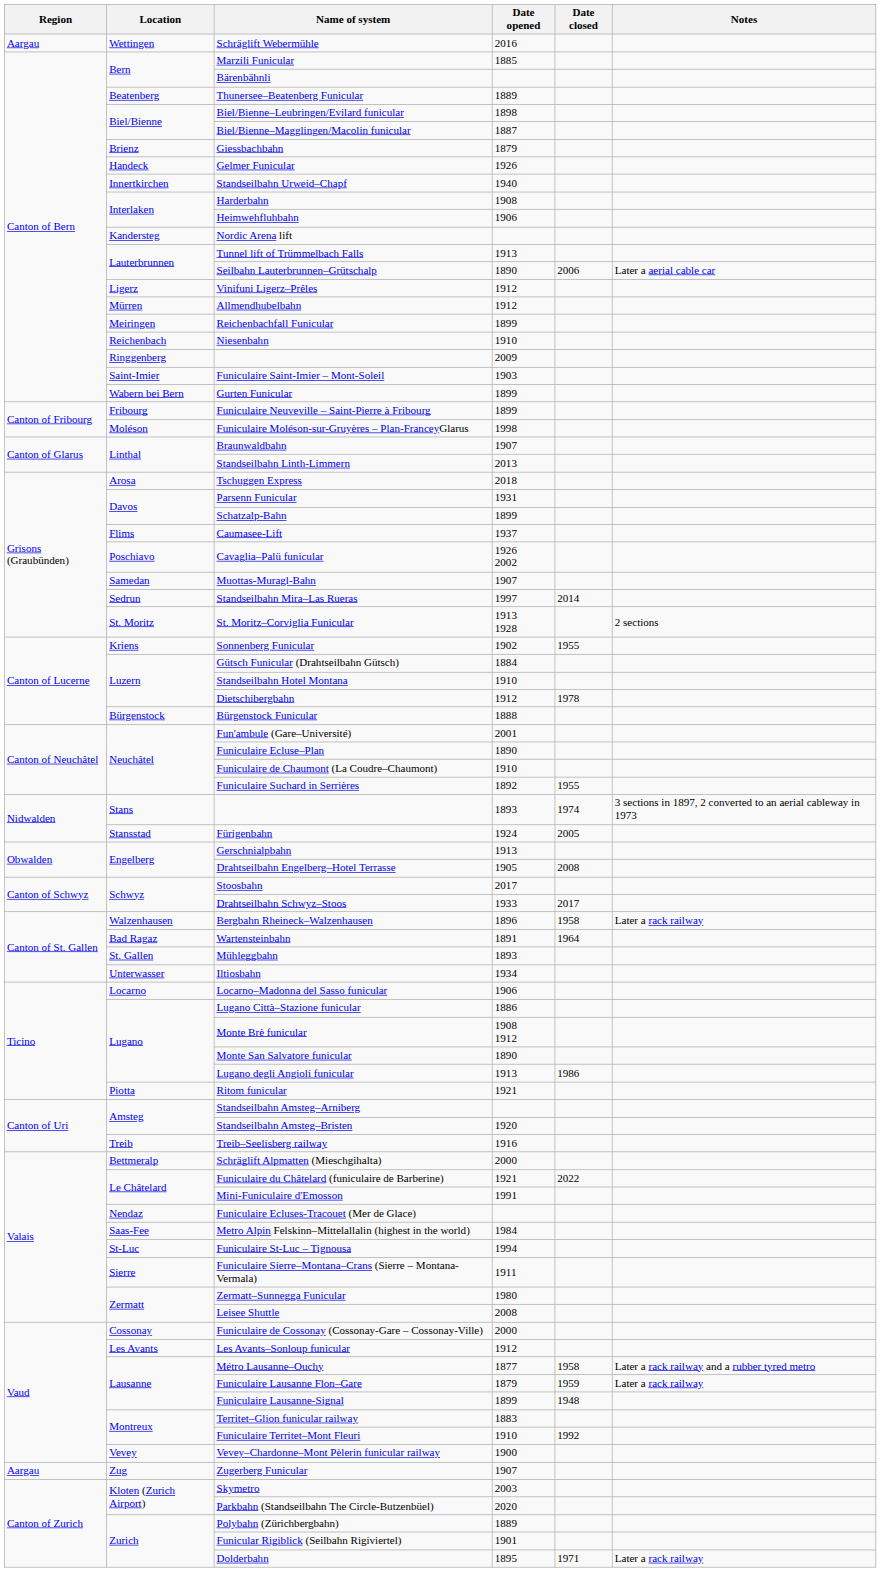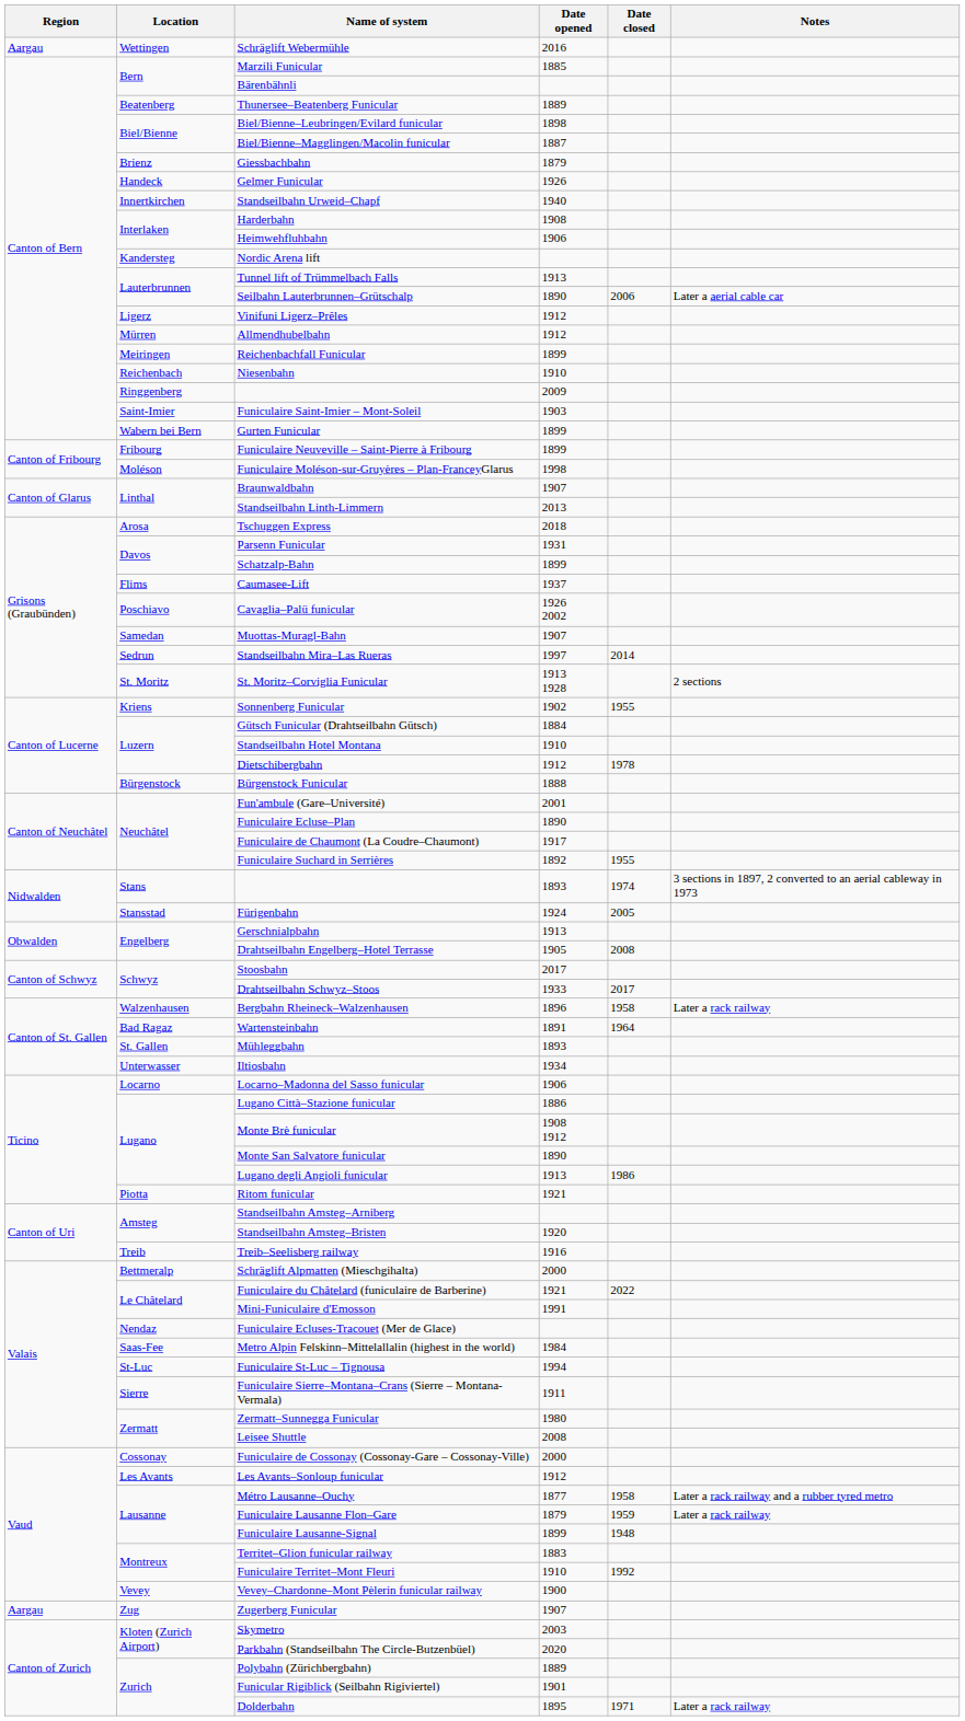Funiculaire de Chaumont (La Coudre–Chaumont) | Date opened: 1910 -> 1917
